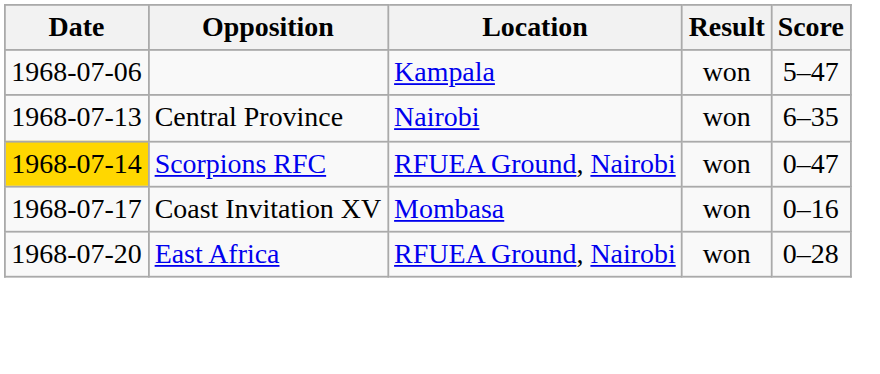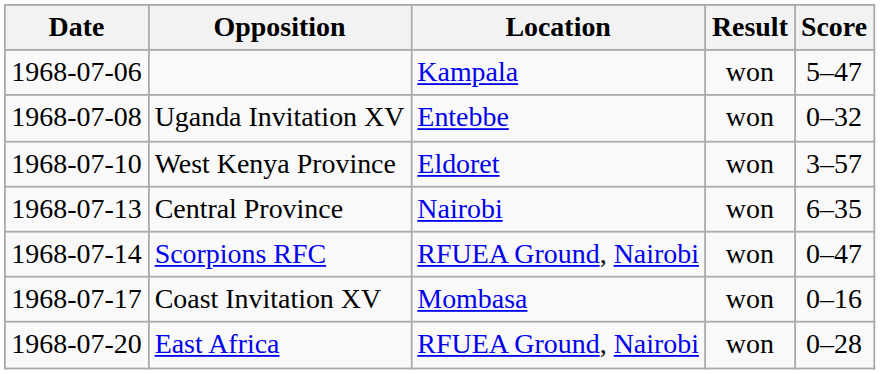+ row: 1968-07-08 | Uganda Invitation XV | Entebbe | won | 0–32
+ row: 1968-07-10 | West Kenya Province | Eldoret | won | 3–57
Scorpions RFC | Date: gold background -> no background
